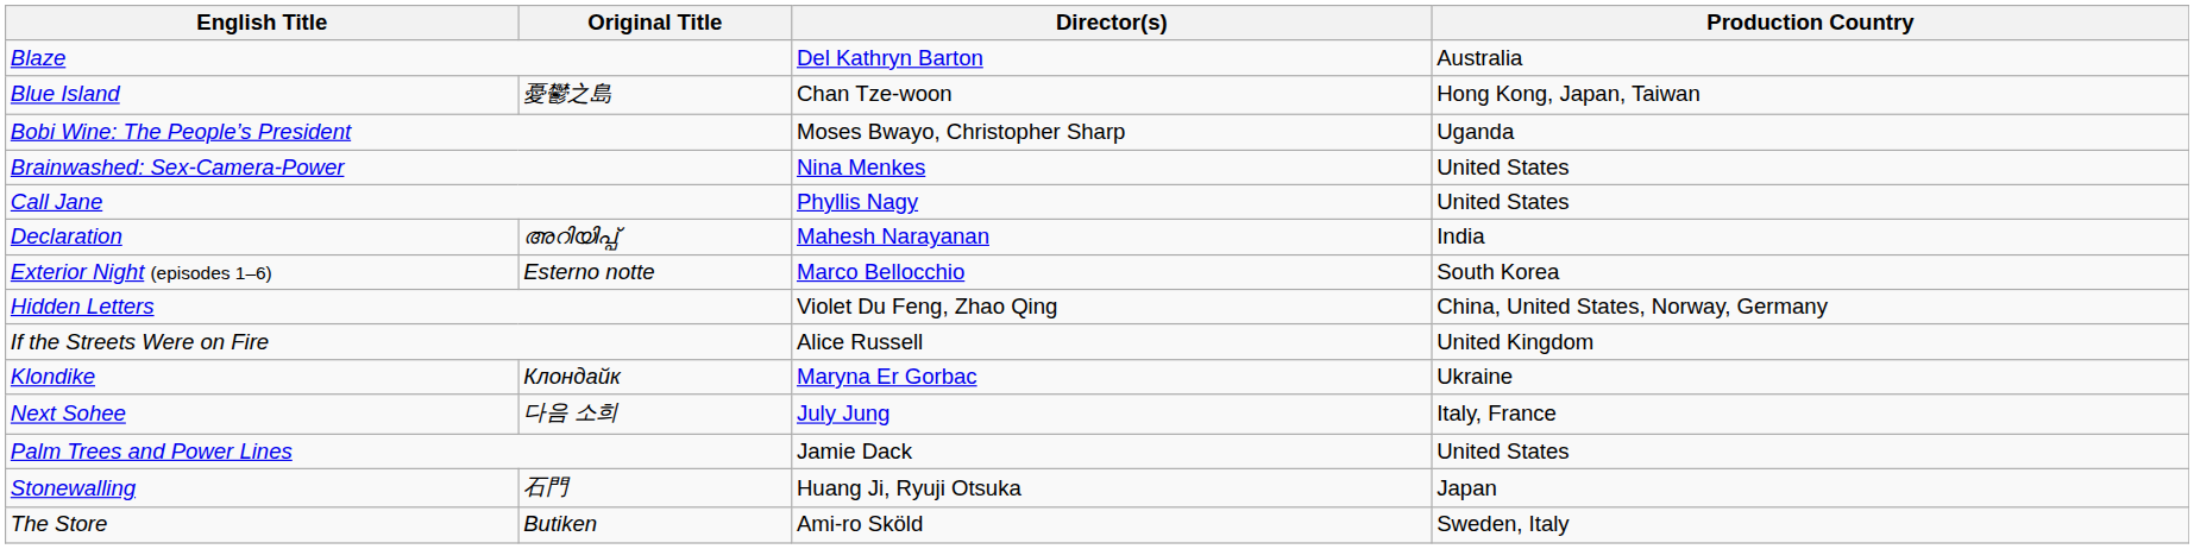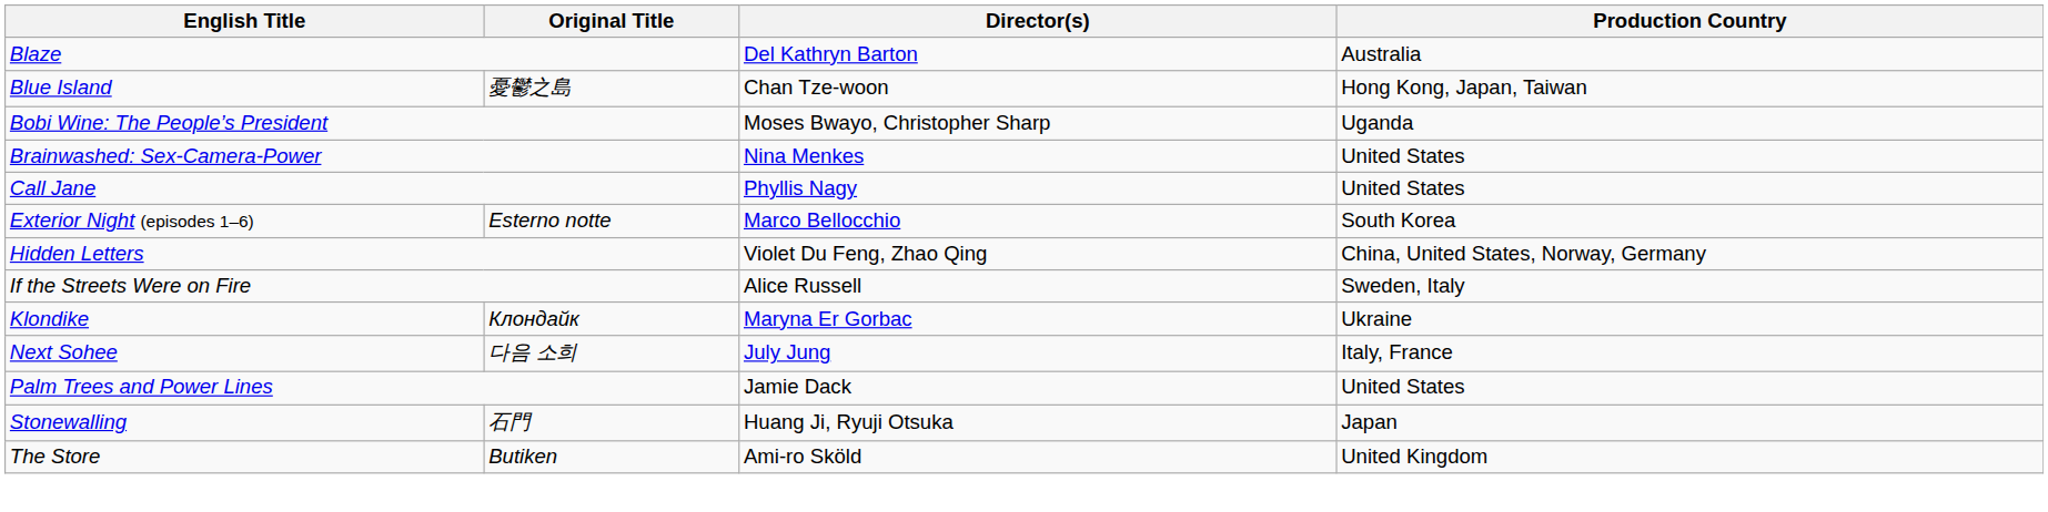- row: Declaration | അറിയിപ്പ് | Mahesh Narayanan | India
If the Streets Were on Fire | Production Country: United Kingdom -> Sweden, Italy
The Store | Production Country: Sweden, Italy -> United Kingdom
